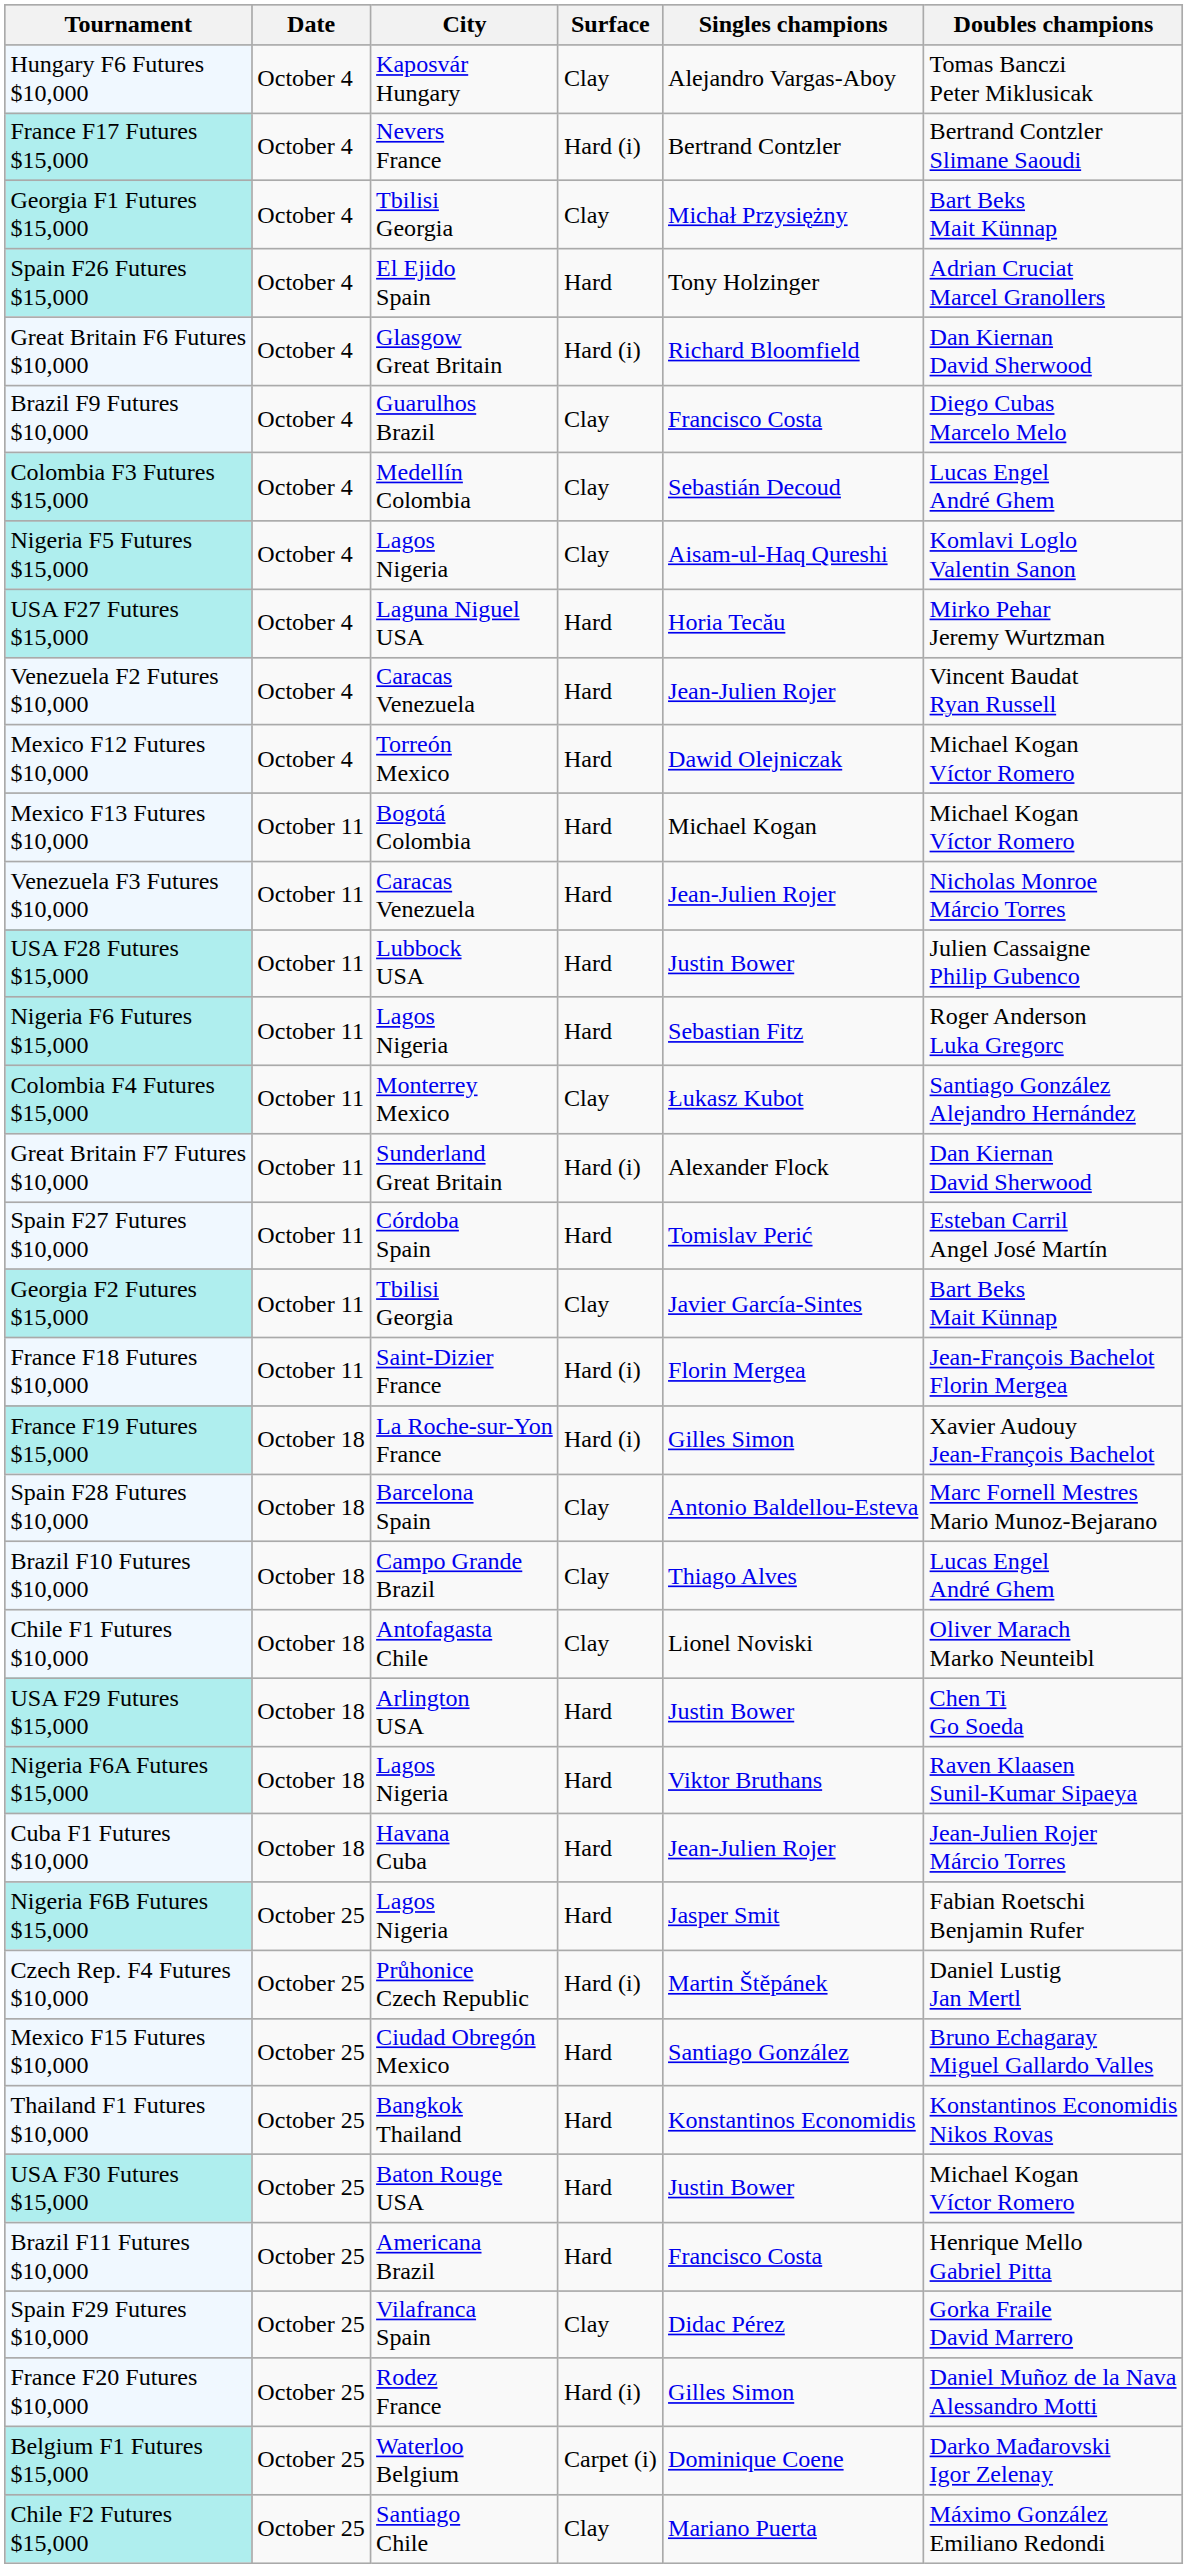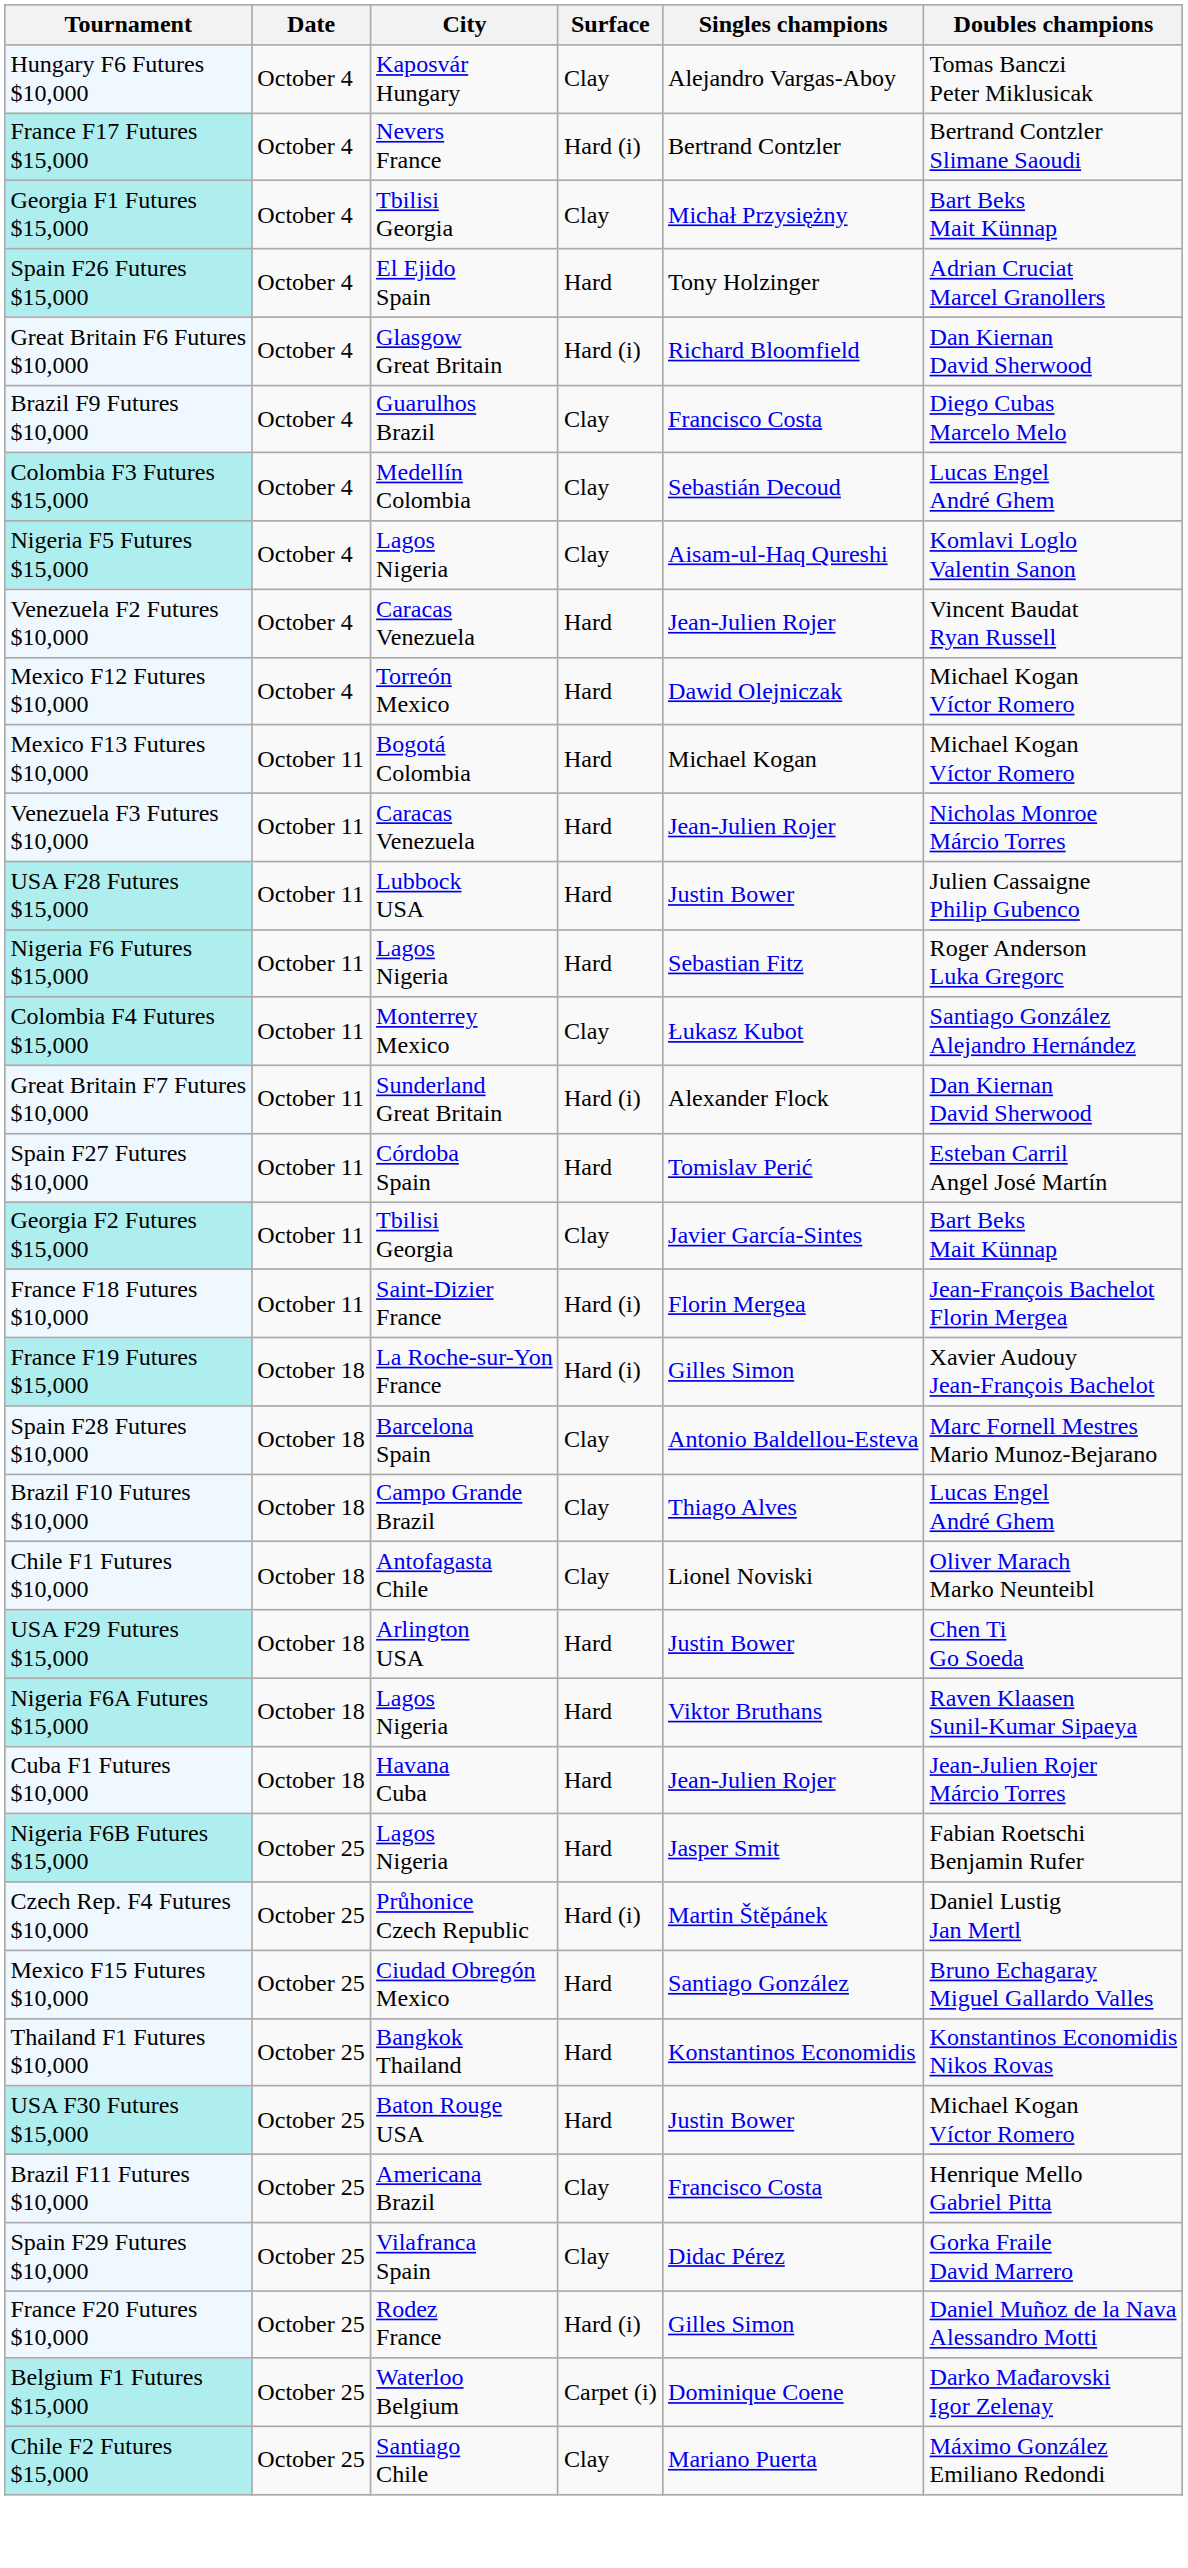- row: USA F27 Futures $15,000 | October 4 | Laguna Niguel USA | Hard | Horia Tecău | Mirko Pehar Jeremy Wurtzman
Brazil F11 Futures $10,000 | Surface: Hard -> Clay
